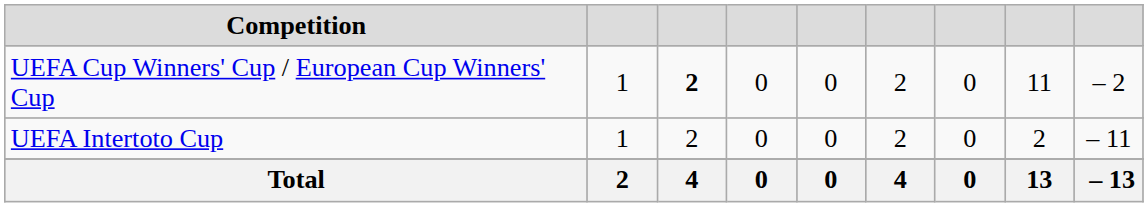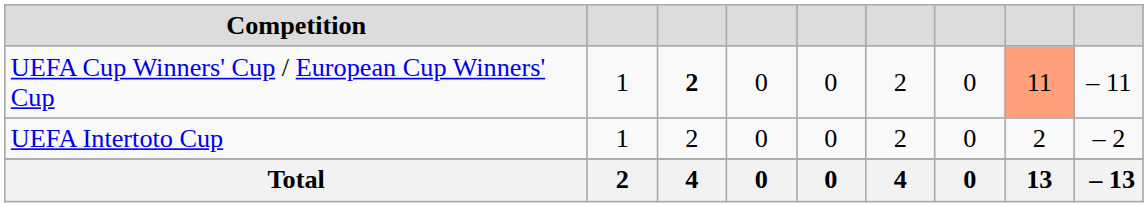UEFA Cup Winners' Cup / European Cup Winners' Cup | column 8: no background -> lightsalmon background
UEFA Cup Winners' Cup / European Cup Winners' Cup | column 9: – 2 -> – 11
UEFA Intertoto Cup | column 9: – 11 -> – 2
